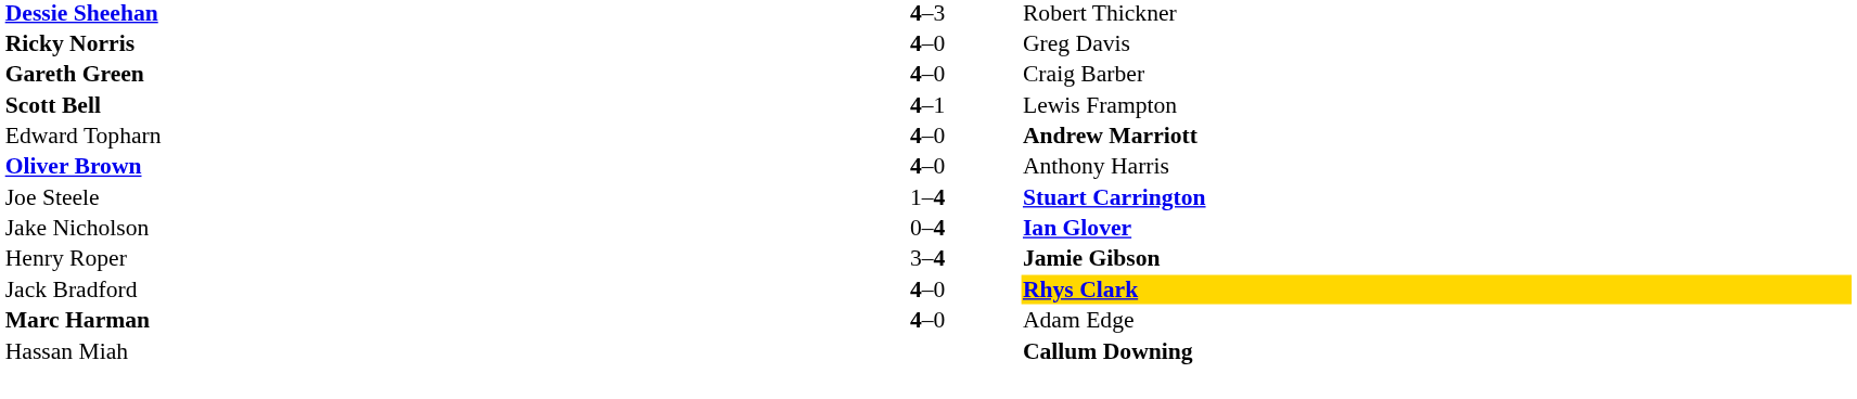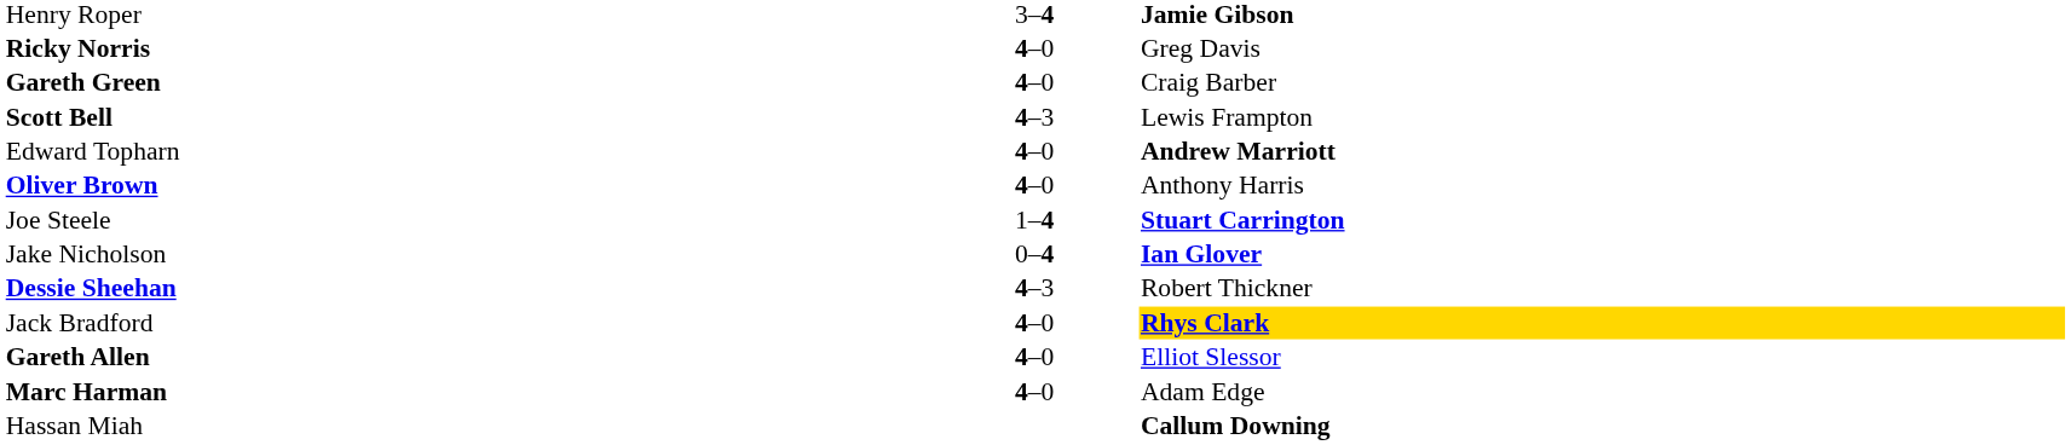rows swapped: Dessie Sheehan <-> Henry Roper
Scott Bell | column 2: 4–1 -> 4–3
+ row: Gareth Allen | 4–0 | Elliot Slessor
